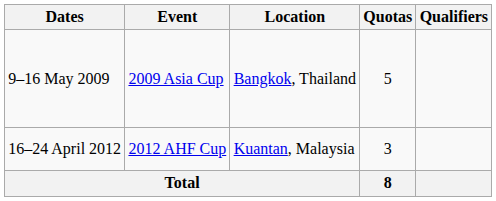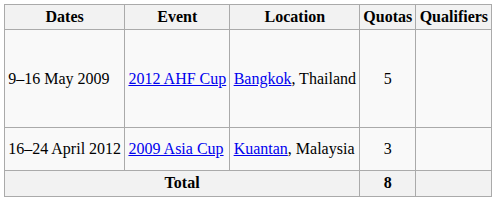9–16 May 2009 | Event: 2009 Asia Cup -> 2012 AHF Cup
16–24 April 2012 | Event: 2012 AHF Cup -> 2009 Asia Cup
